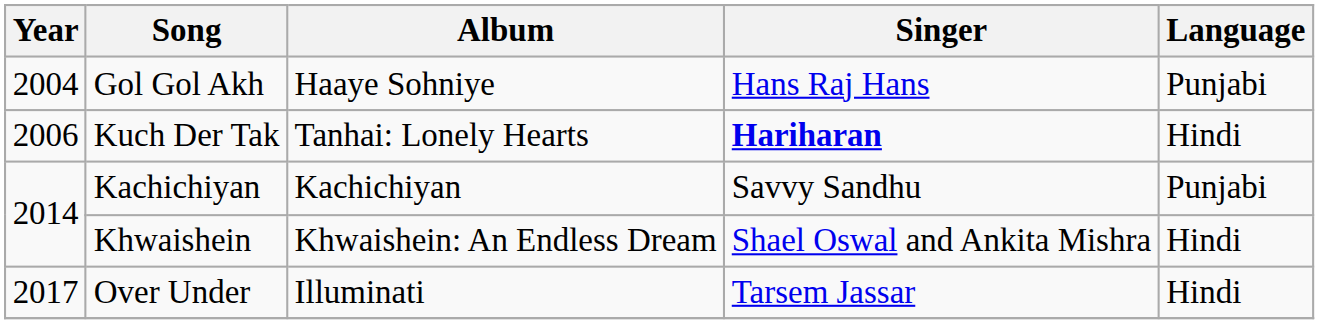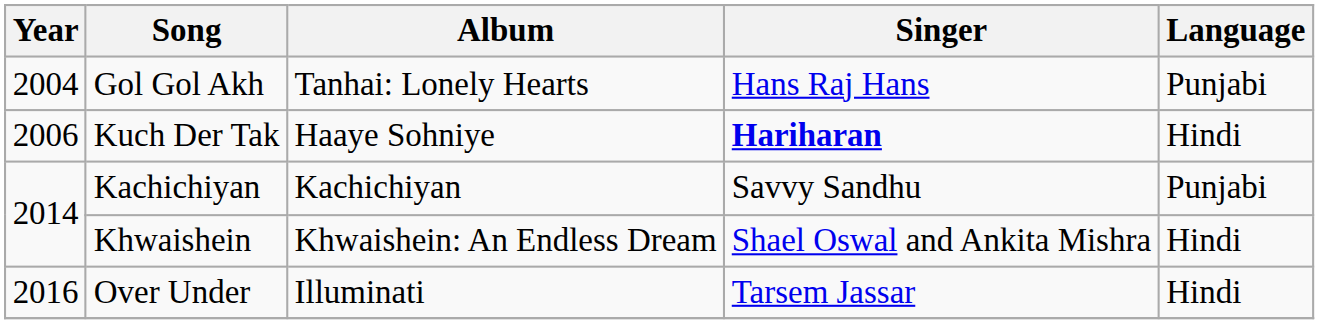Gol Gol Akh | Album: Haaye Sohniye -> Tanhai: Lonely Hearts
Kuch Der Tak | Album: Tanhai: Lonely Hearts -> Haaye Sohniye
Over Under | Year: 2017 -> 2016
